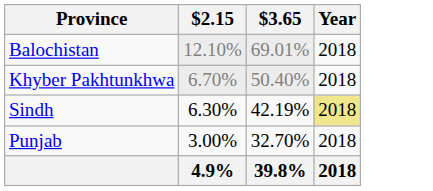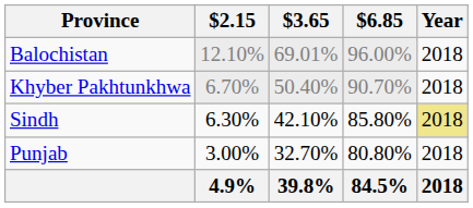+ column: $6.85 | 96.00% | 90.70% | 85.80% | 80.80% | 84.5%
Sindh | $3.65: 42.19% -> 42.10%
